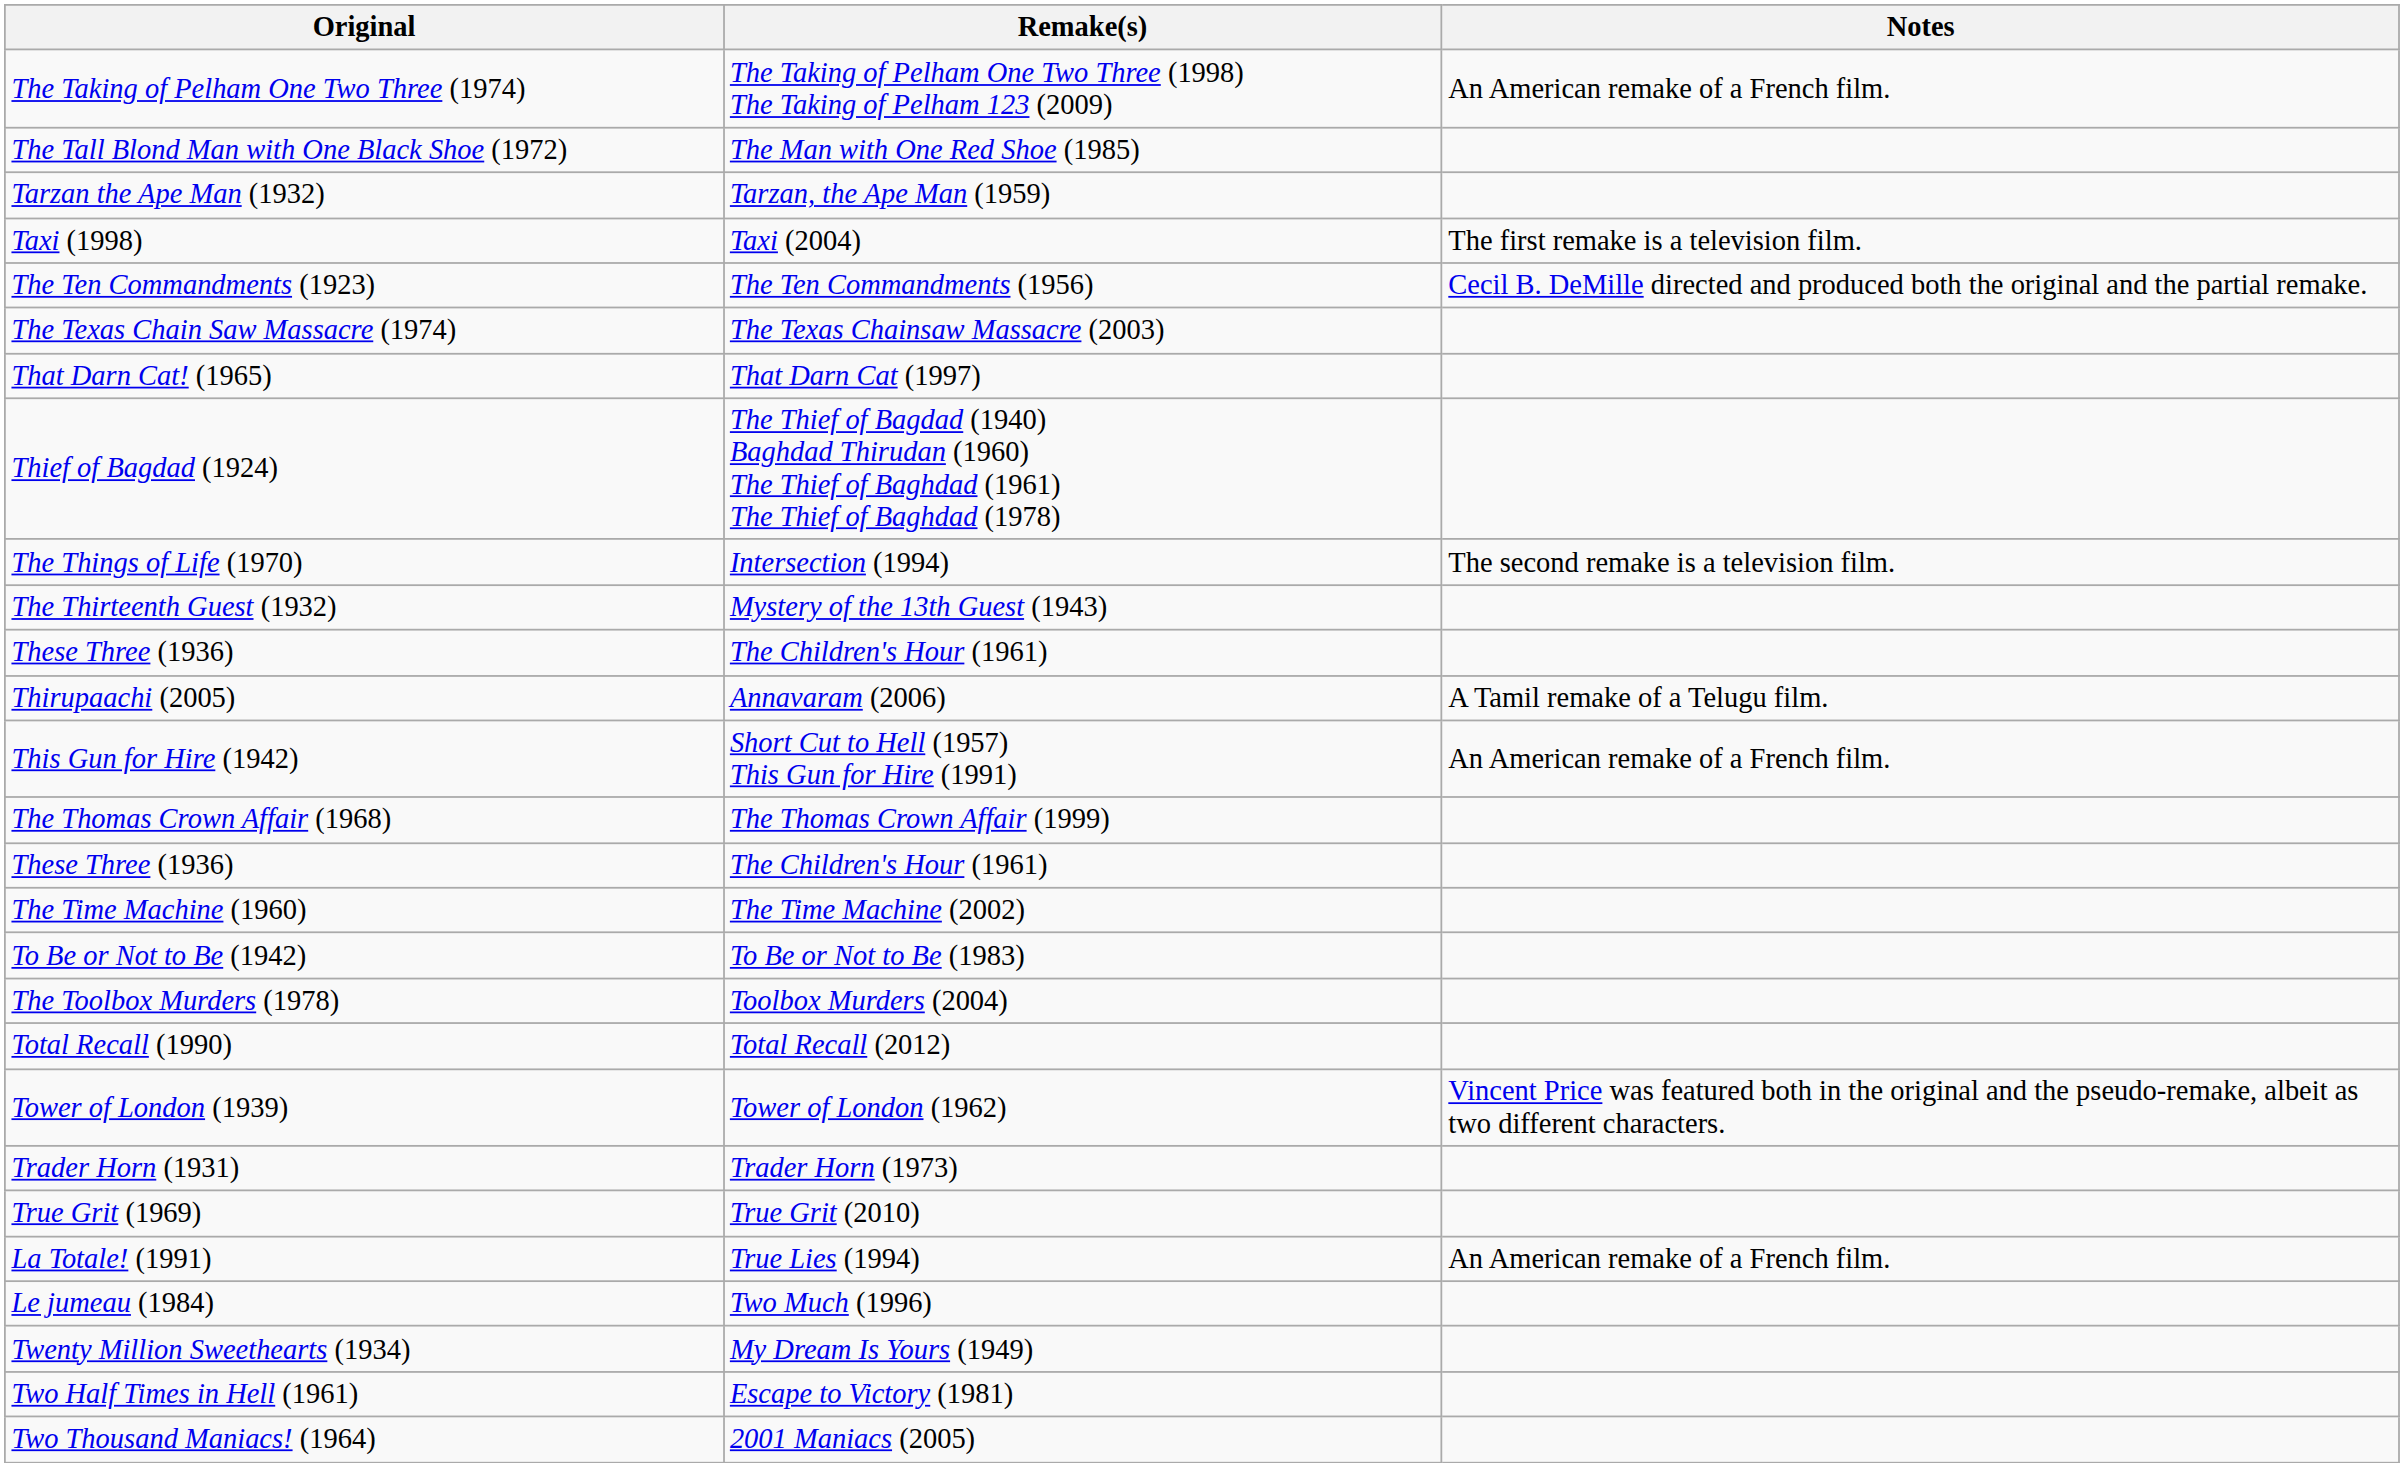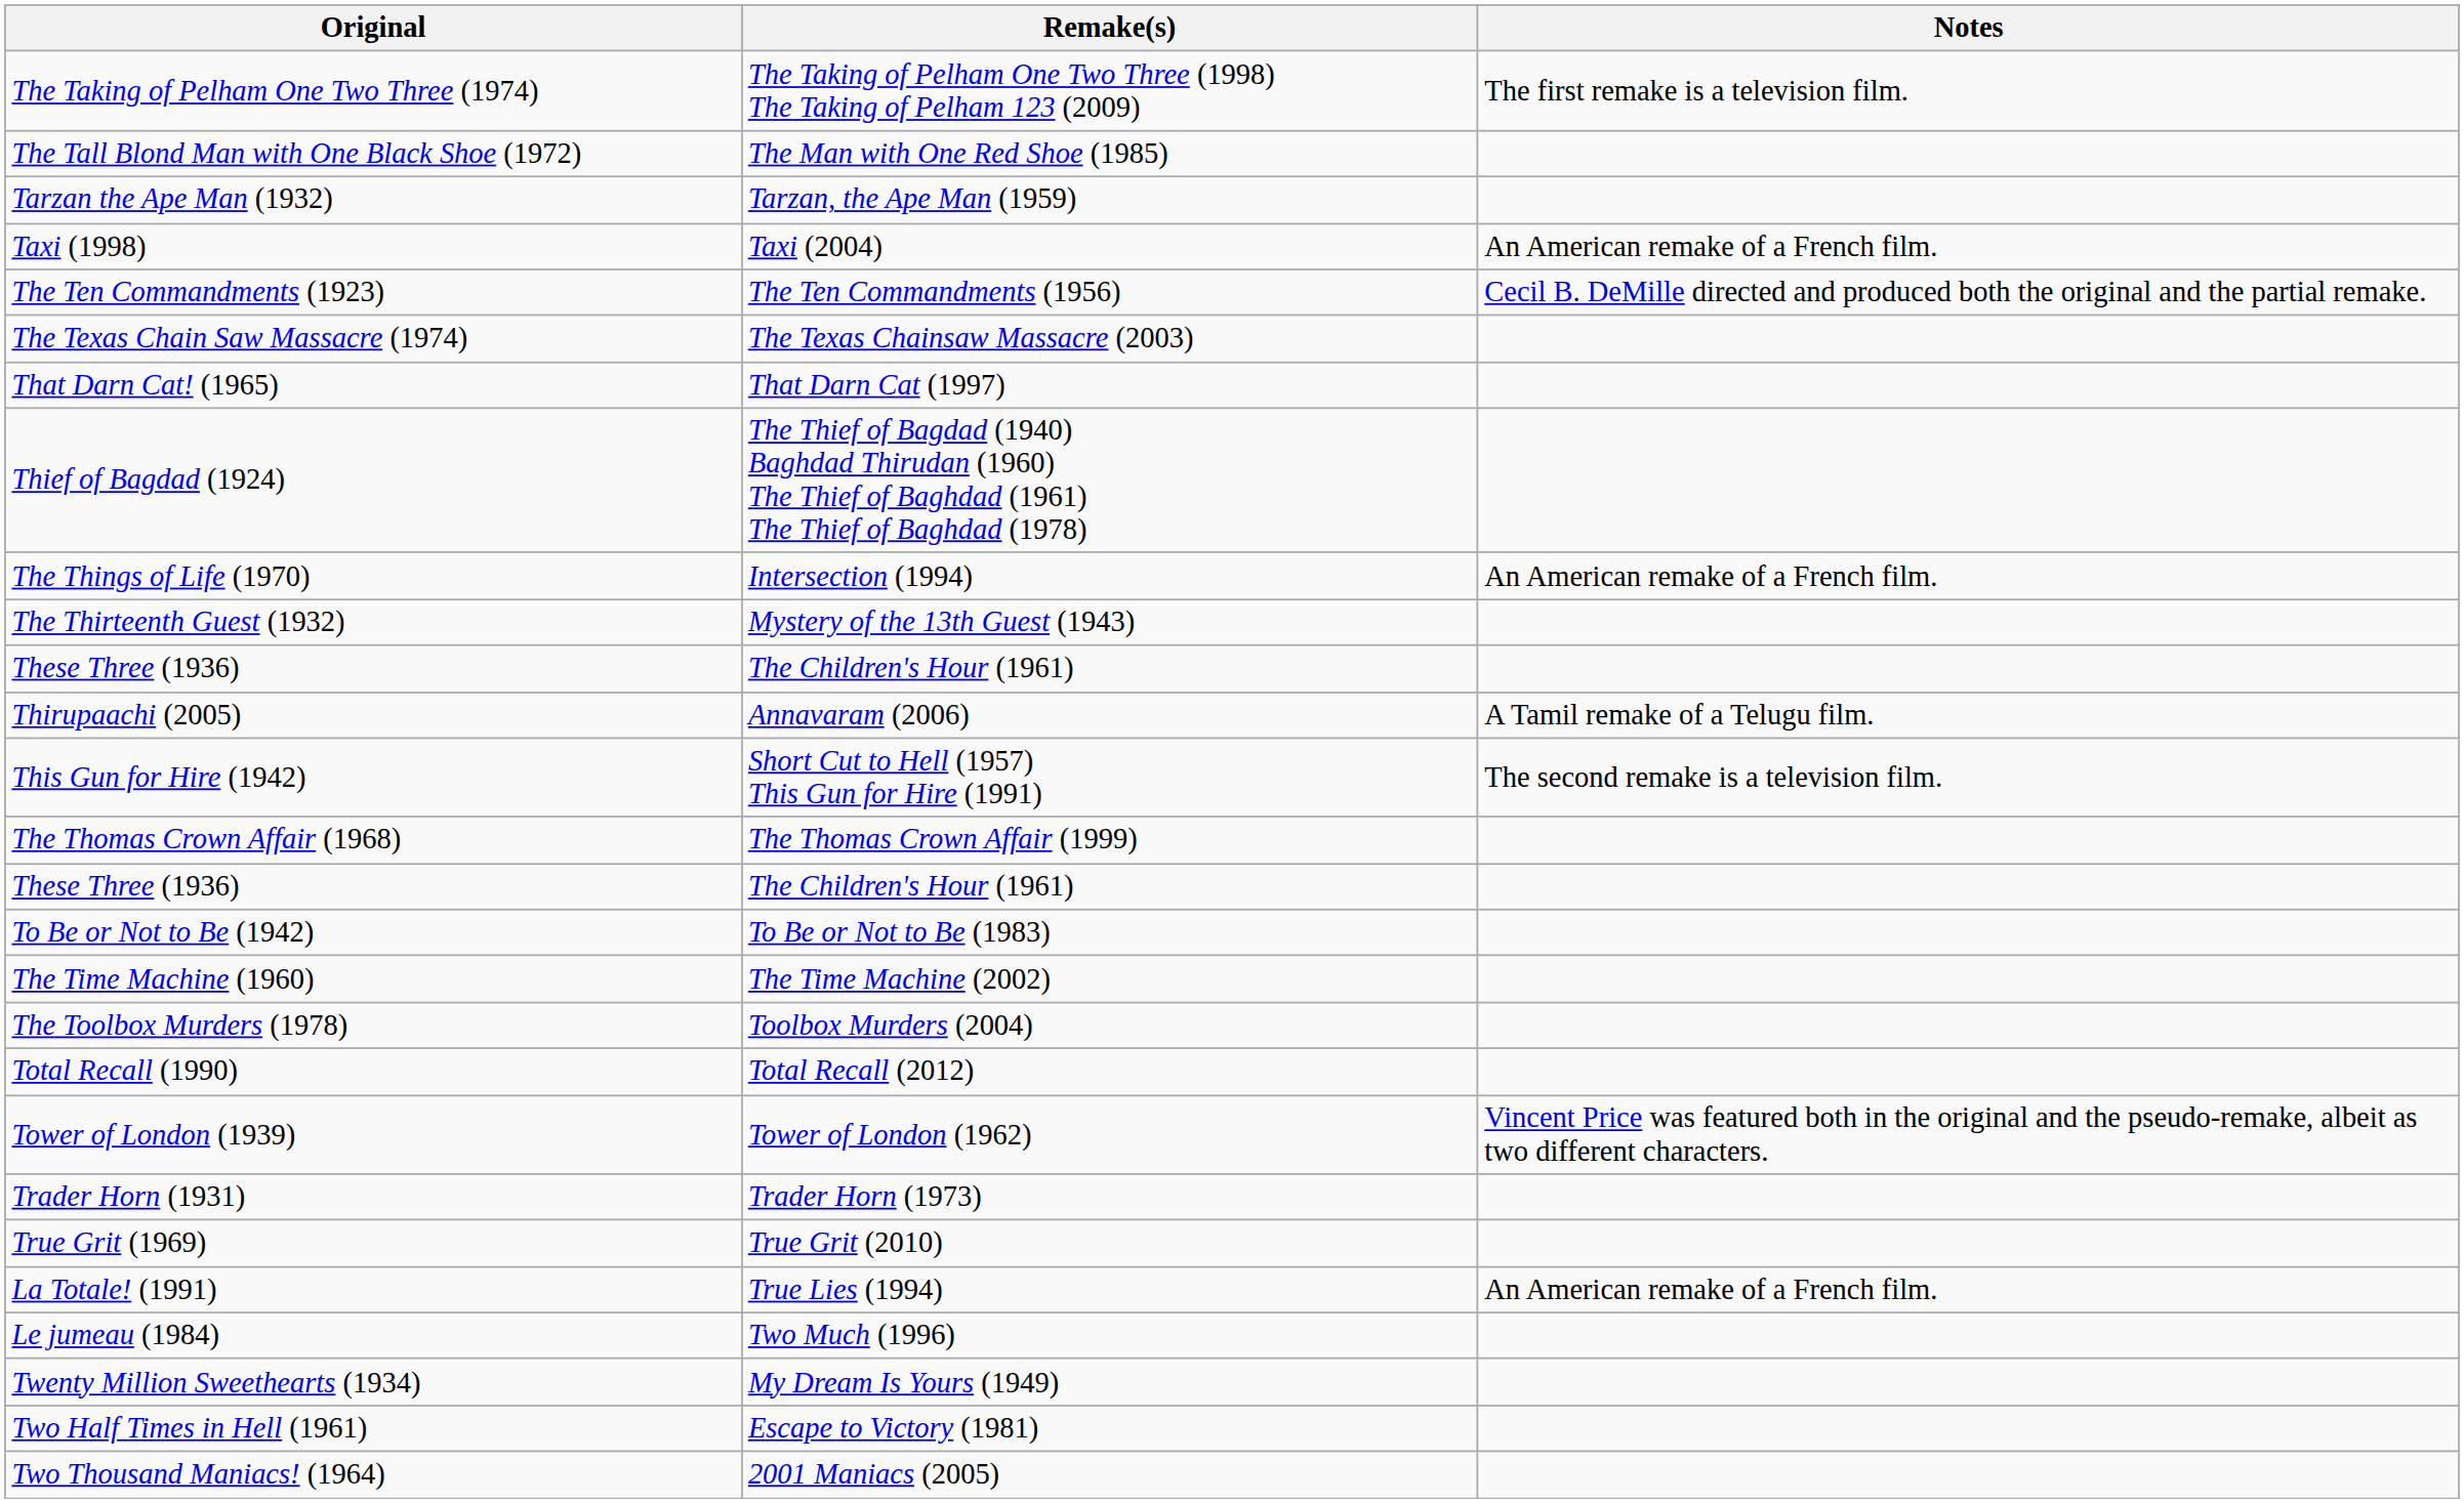The Taking of Pelham One Two Three (1974) | Notes: An American remake of a French film. -> The first remake is a television film.
Taxi (1998) | Notes: The first remake is a television film. -> An American remake of a French film.
The Things of Life (1970) | Notes: The second remake is a television film. -> An American remake of a French film.
This Gun for Hire (1942) | Notes: An American remake of a French film. -> The second remake is a television film.
rows swapped: The Time Machine (1960) <-> To Be or Not to Be (1942)
